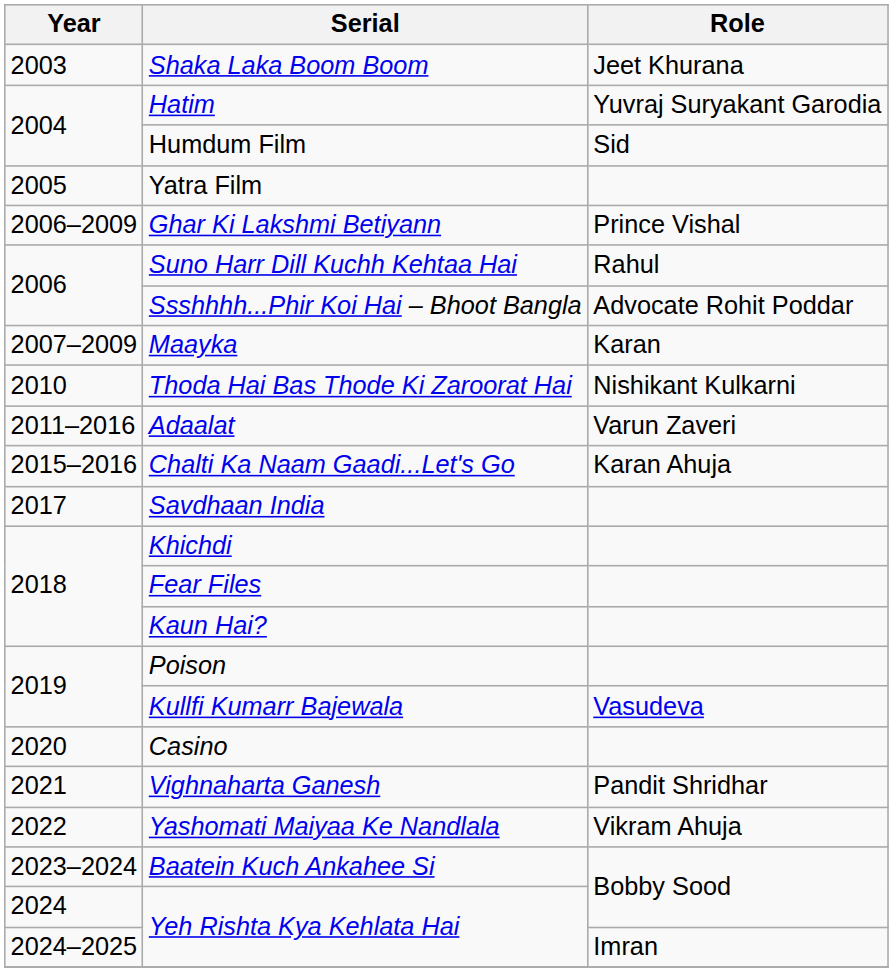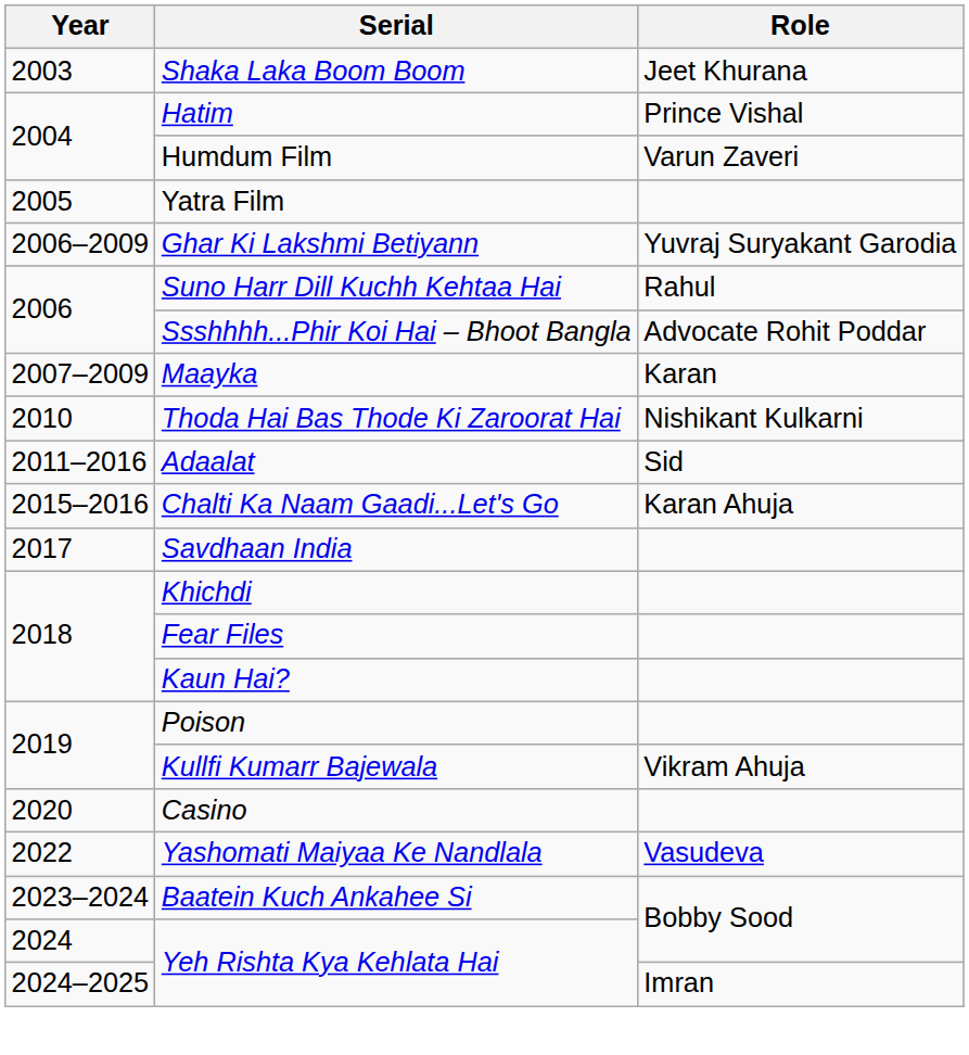Hatim | Role: Yuvraj Suryakant Garodia -> Prince Vishal
Humdum Film | Role: Sid -> Varun Zaveri
Ghar Ki Lakshmi Betiyann | Role: Prince Vishal -> Yuvraj Suryakant Garodia
Adaalat | Role: Varun Zaveri -> Sid
Kullfi Kumarr Bajewala | Role: Vasudeva -> Vikram Ahuja
- row: 2021 | Vighnaharta Ganesh | Pandit Shridhar
Yashomati Maiyaa Ke Nandlala | Role: Vikram Ahuja -> Vasudeva
